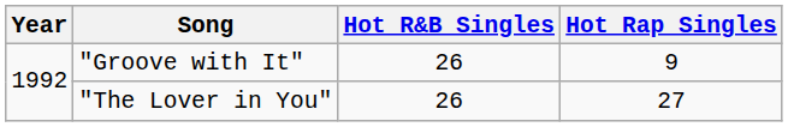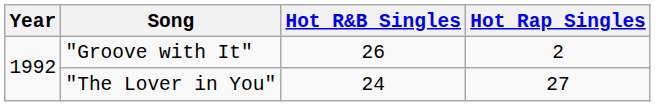"Groove with It" | Hot Rap Singles: 9 -> 2
"The Lover in You" | Hot R&B Singles: 26 -> 24
